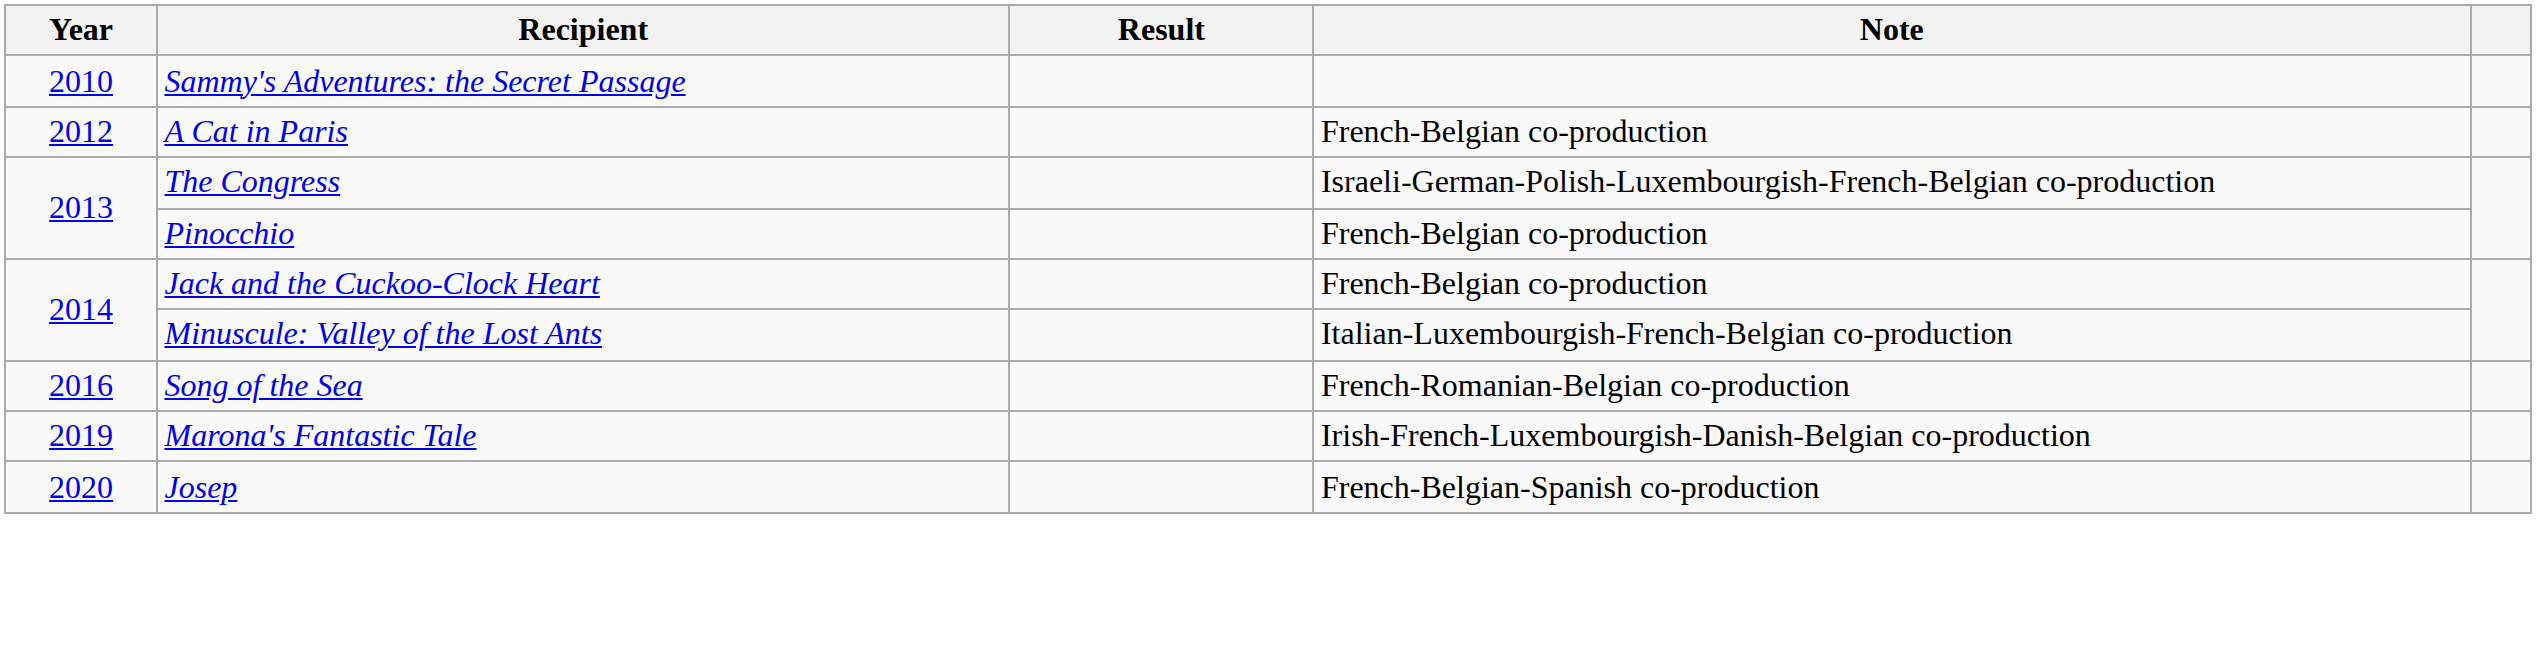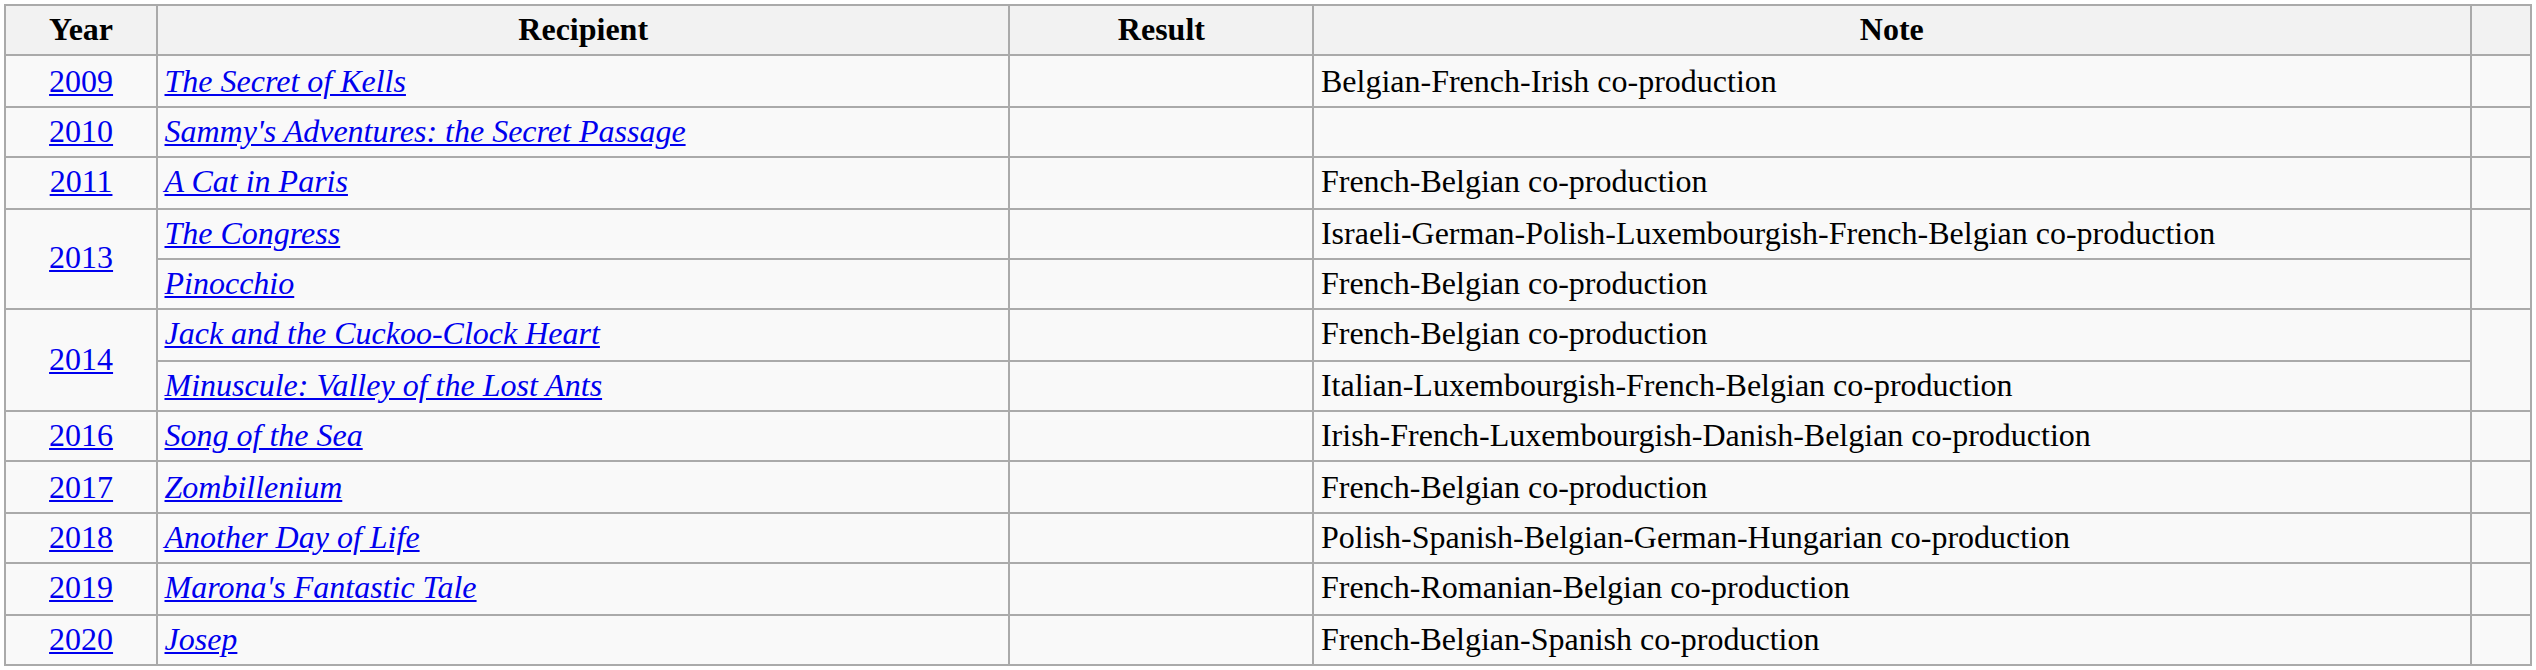+ row: 2009 | The Secret of Kells | Belgian-French-Irish co-production
A Cat in Paris | Year: 2012 -> 2011
Song of the Sea | Note: French-Romanian-Belgian co-production -> Irish-French-Luxembourgish-Danish-Belgian co-production
+ row: 2017 | Zombillenium | French-Belgian co-production
+ row: 2018 | Another Day of Life | Polish-Spanish-Belgian-German-Hungarian co-production
Marona's Fantastic Tale | Note: Irish-French-Luxembourgish-Danish-Belgian co-production -> French-Romanian-Belgian co-production
